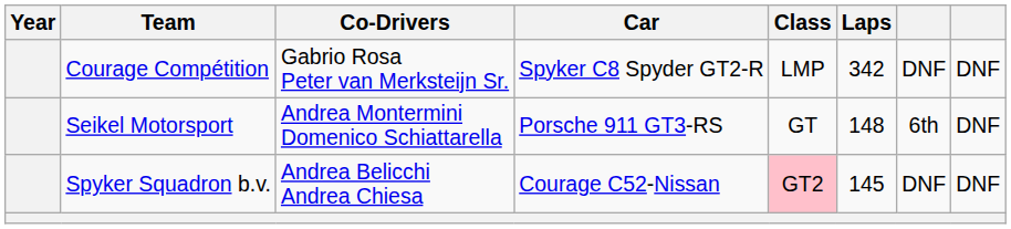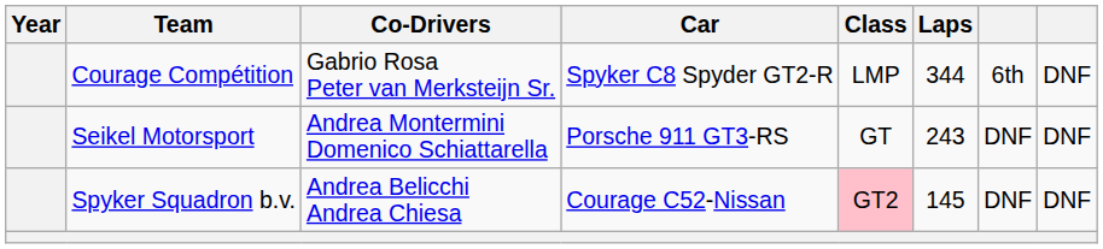Courage Compétition | Laps: 342 -> 344
Courage Compétition | column 7: DNF -> 6th
Seikel Motorsport | Laps: 148 -> 243
Seikel Motorsport | column 7: 6th -> DNF
